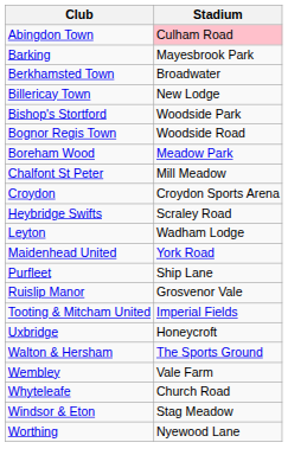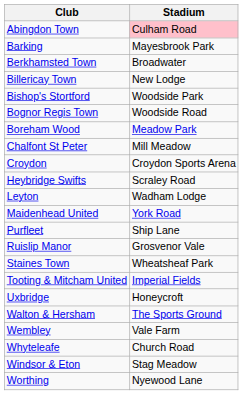+ row: Staines Town | Wheatsheaf Park
